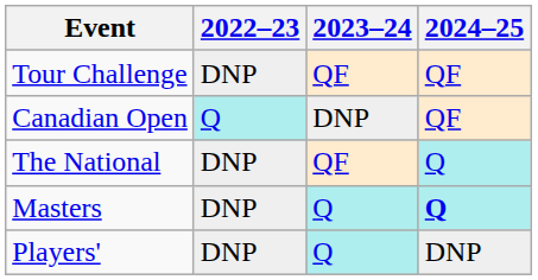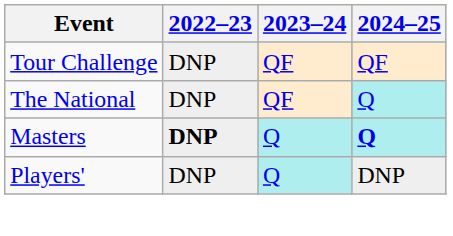- row: Canadian Open | Q | DNP | QF
Masters | 2022–23: normal -> bold
